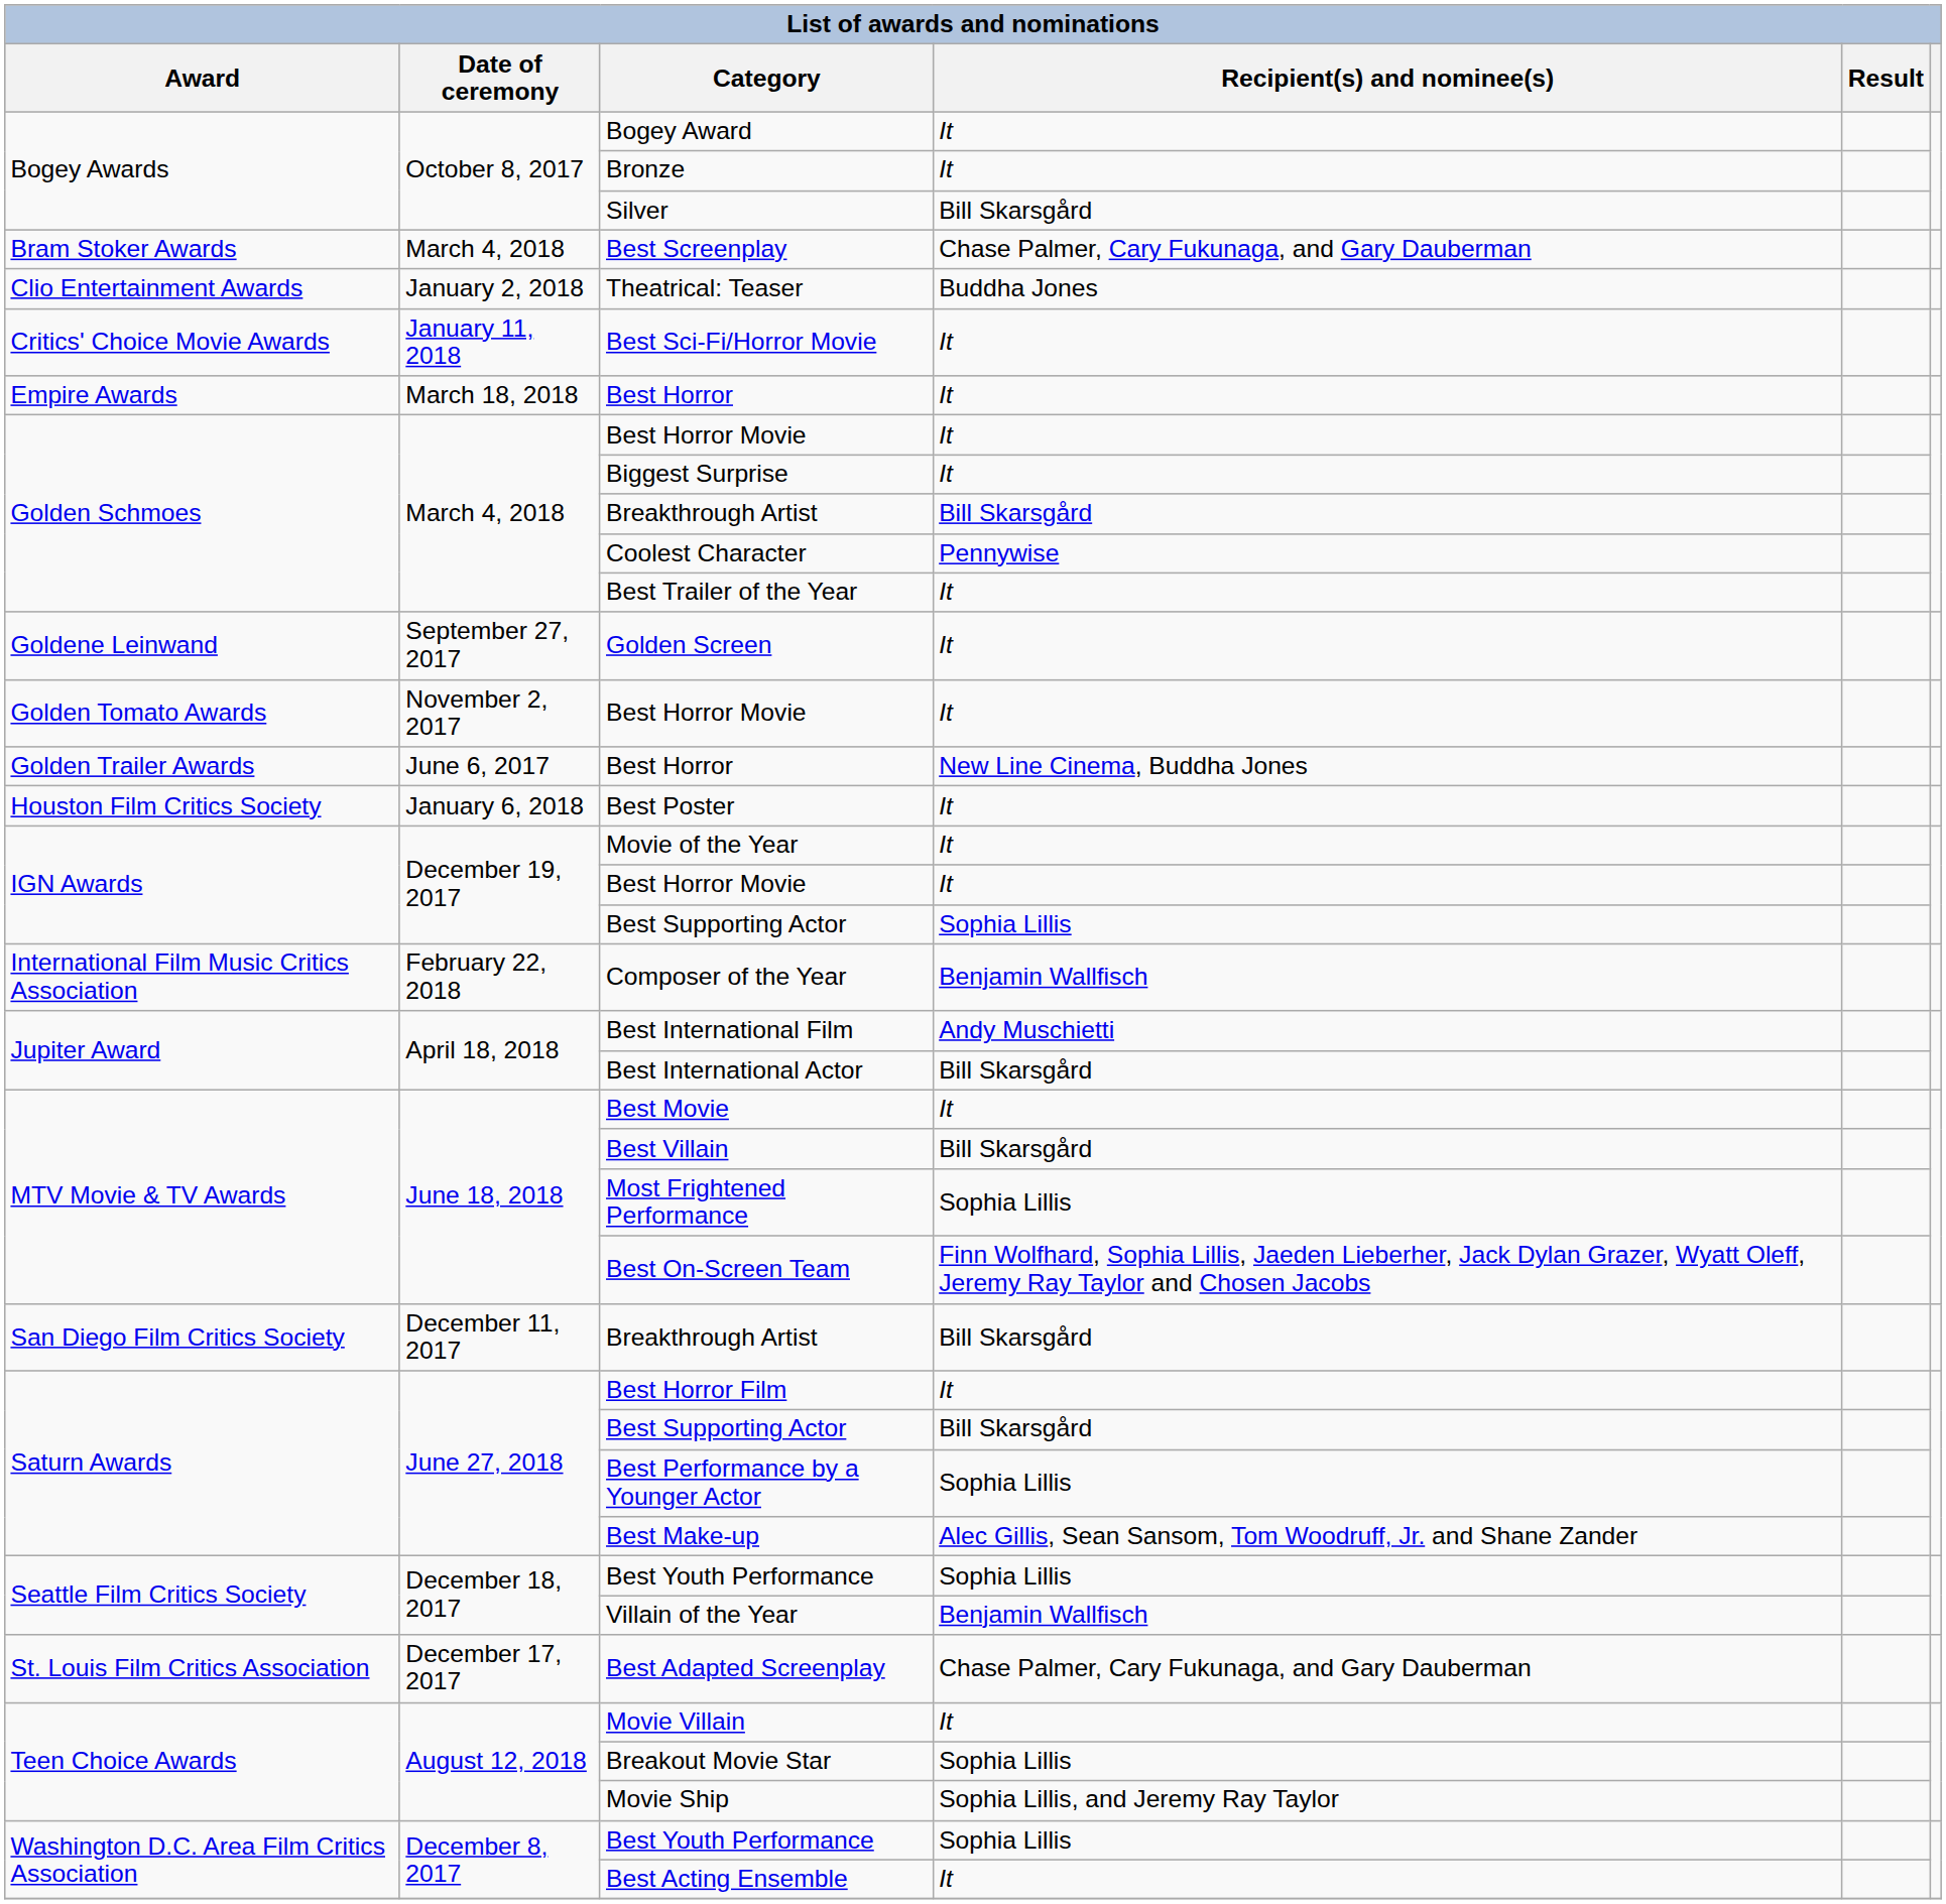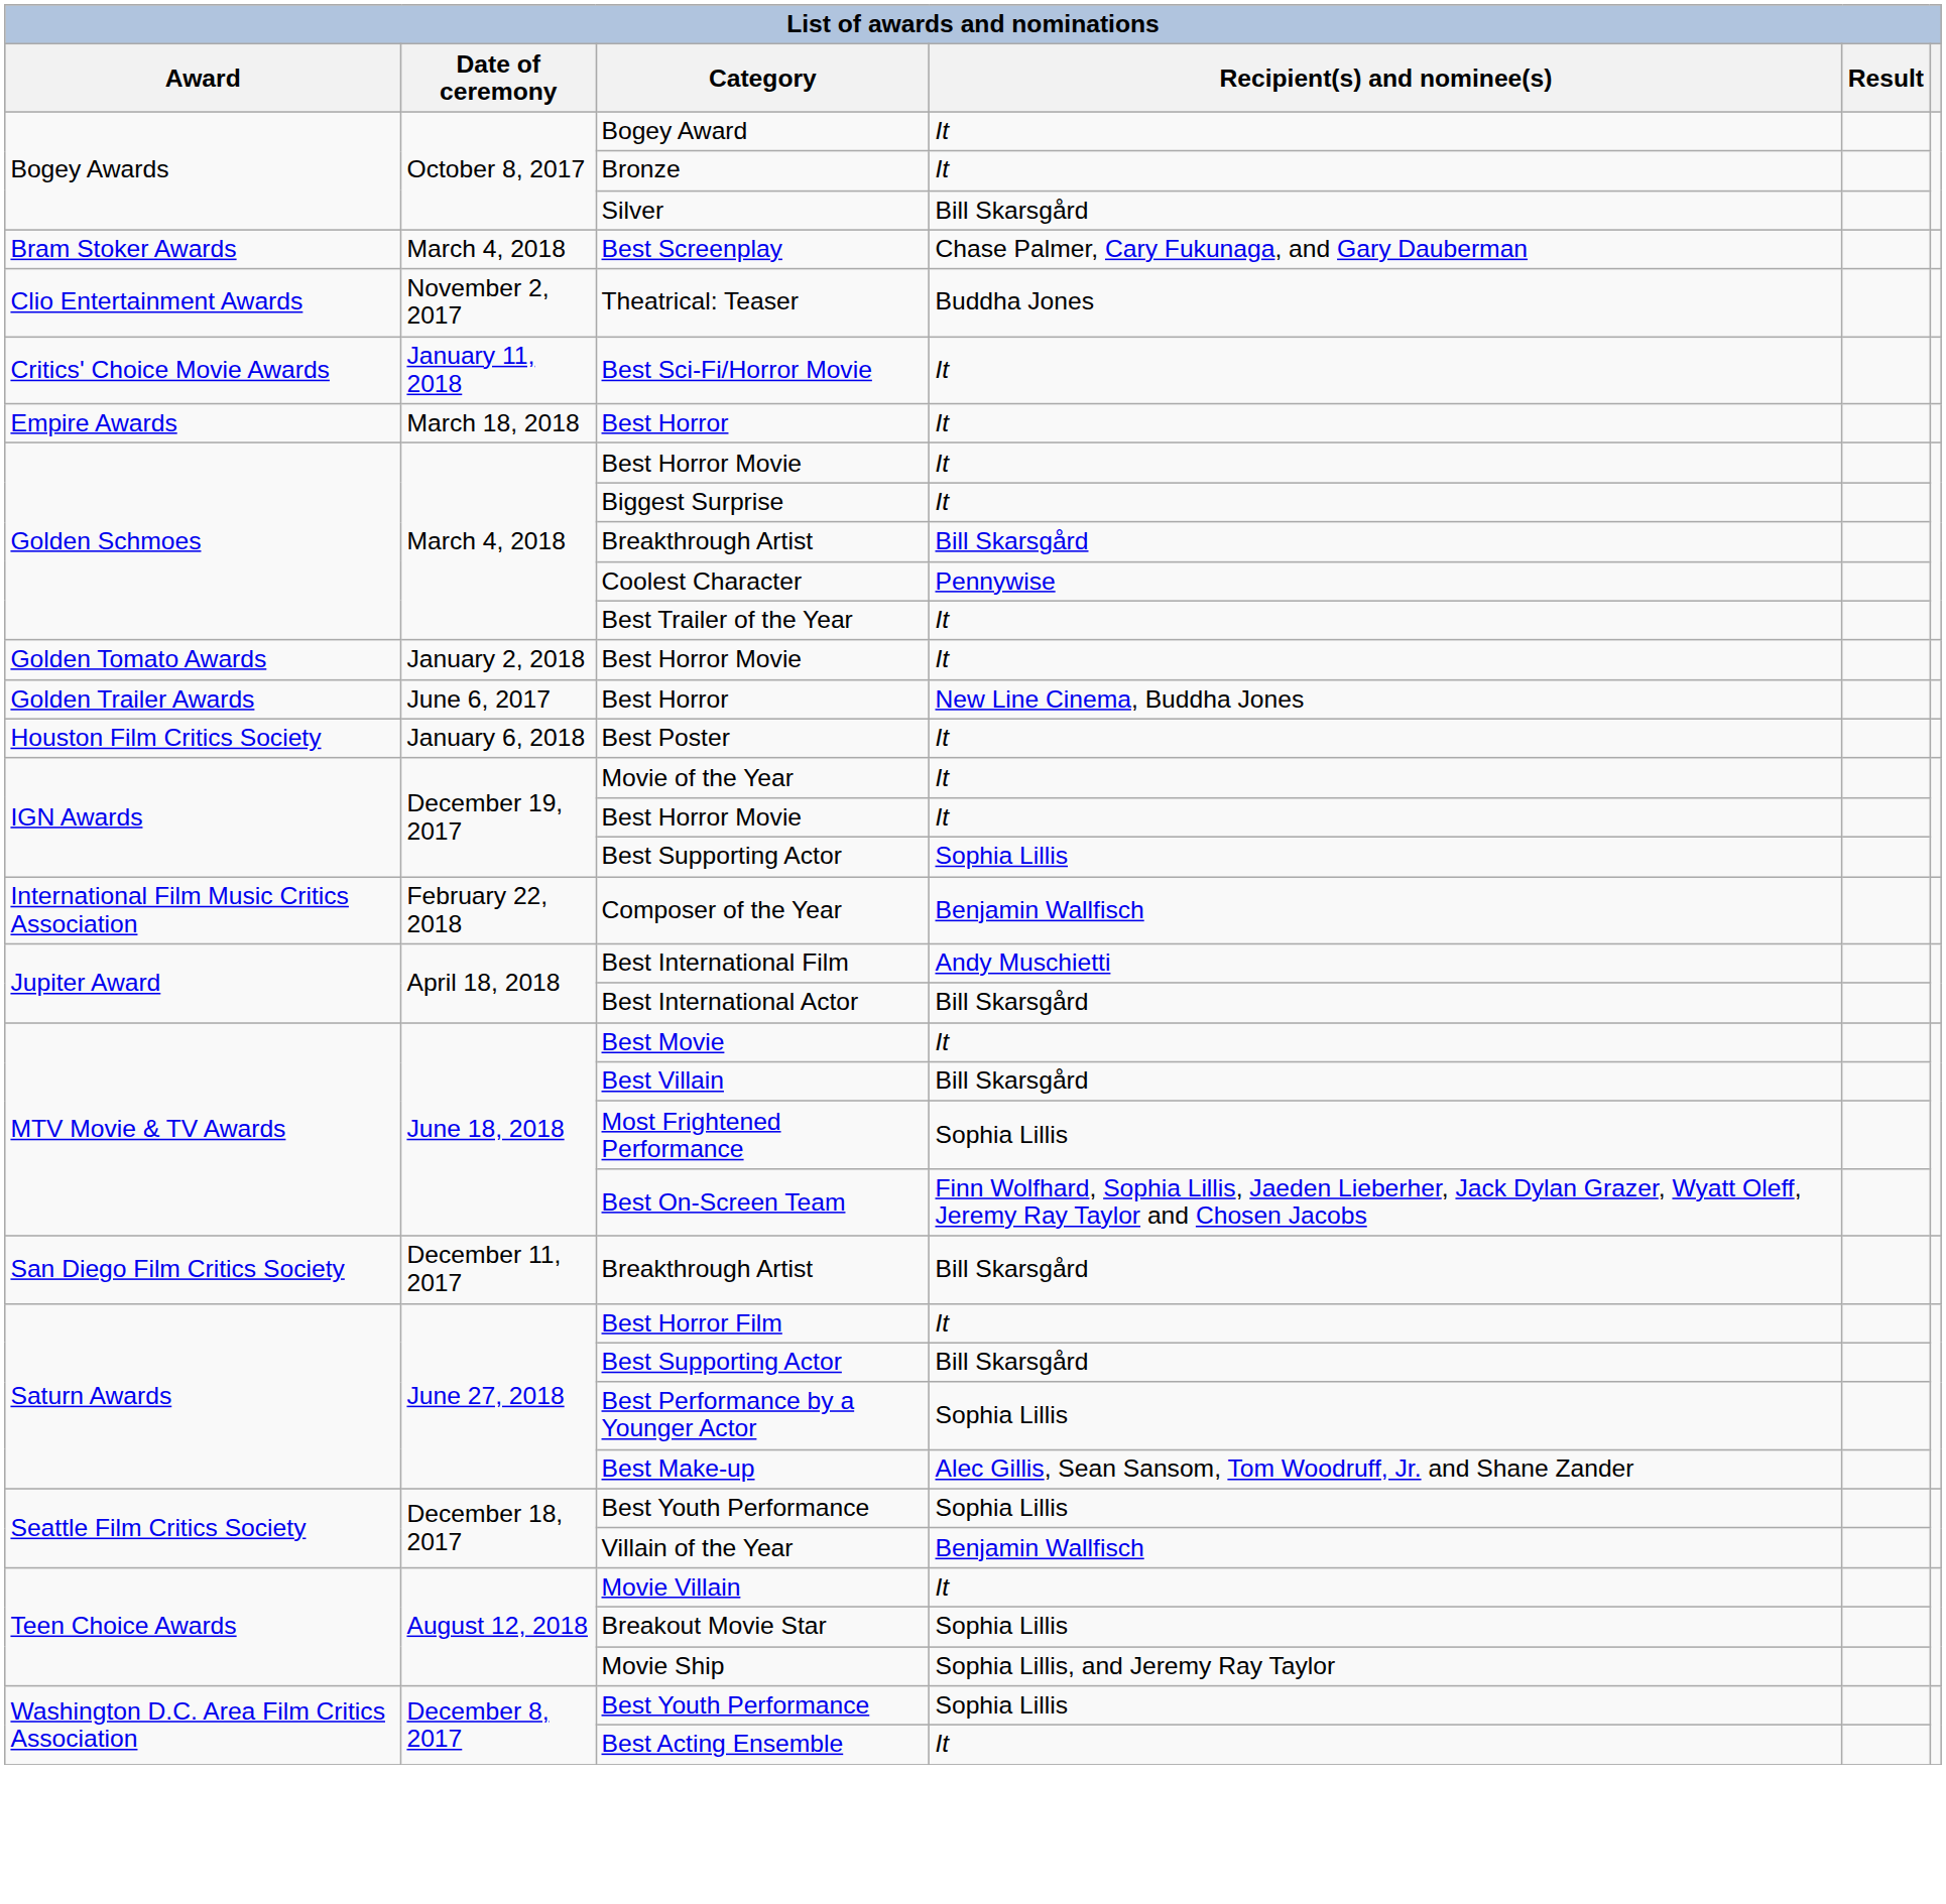Theatrical: Teaser | Date of ceremony: January 2, 2018 -> November 2, 2017
- row: Goldene Leinwand | September 27, 2017 | Golden Screen | It
Golden Tomato Awards / Best Horror Movie | Date of ceremony: November 2, 2017 -> January 2, 2018
- row: St. Louis Film Critics Association | December 17, 2017 | Best Adapted Screenplay | Chase Palmer, Cary Fukunaga, and Gary Dauberman
